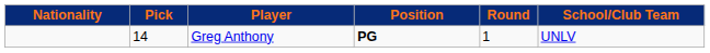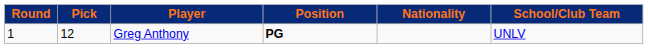columns swapped: Round <-> Nationality
Greg Anthony | Pick: 14 -> 12
